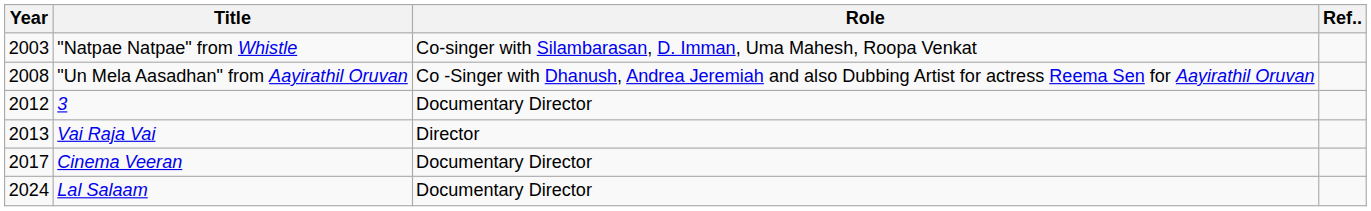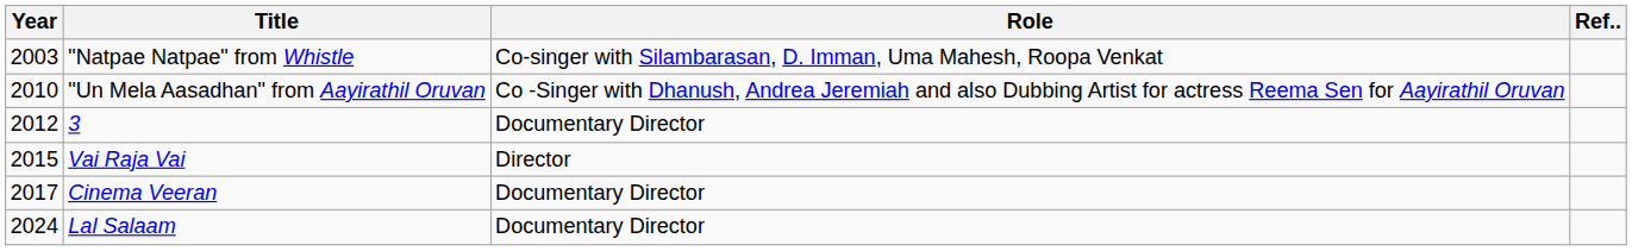"Un Mela Aasadhan" from Aayirathil Oruvan | Year: 2008 -> 2010
Vai Raja Vai | Year: 2013 -> 2015
